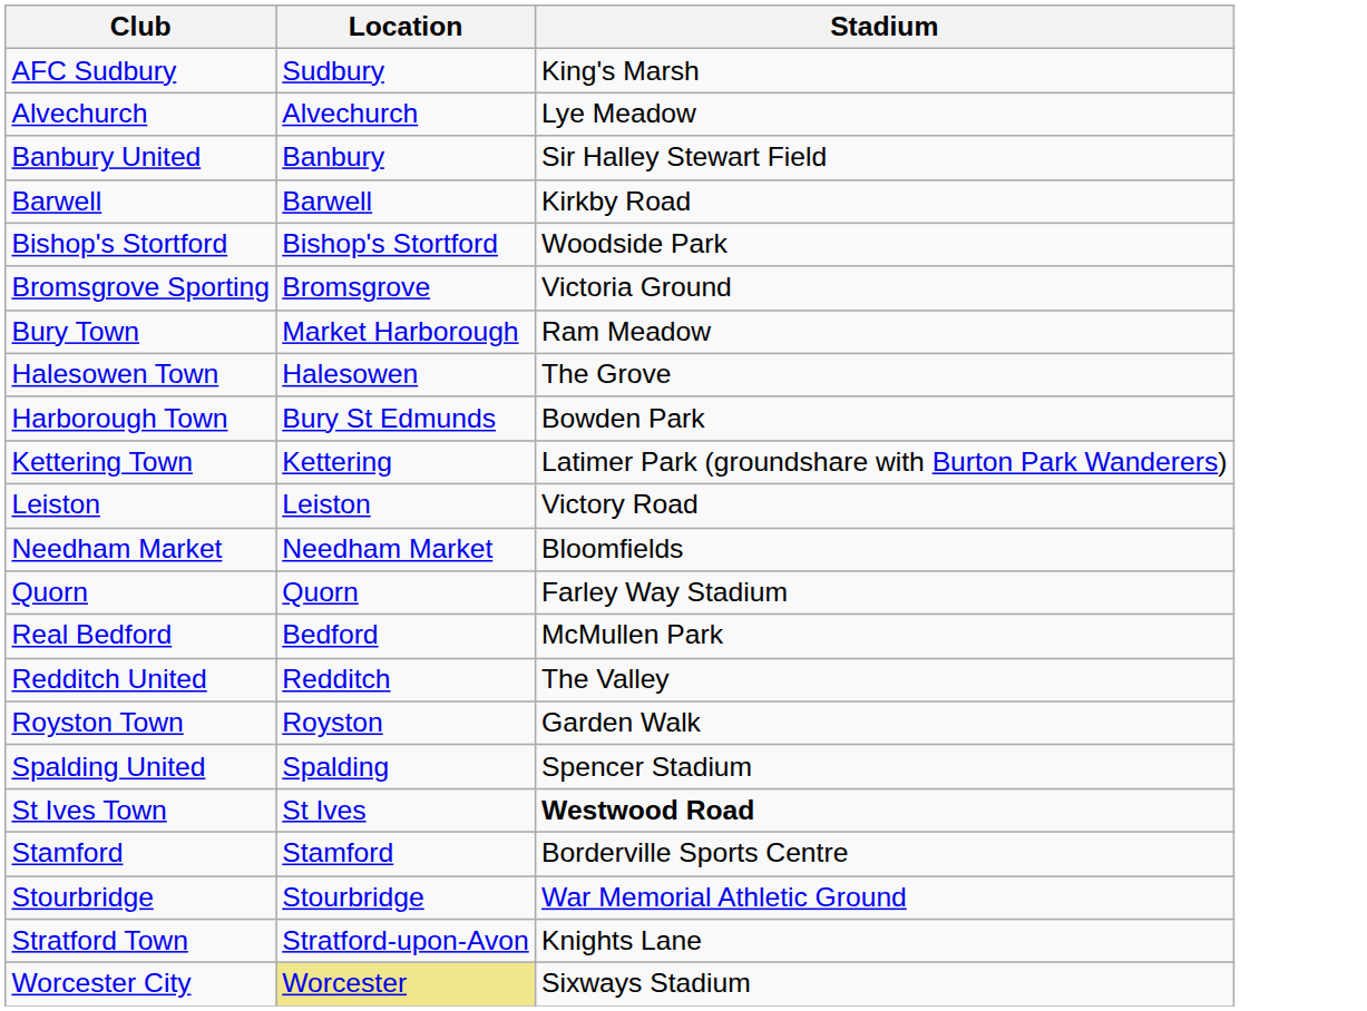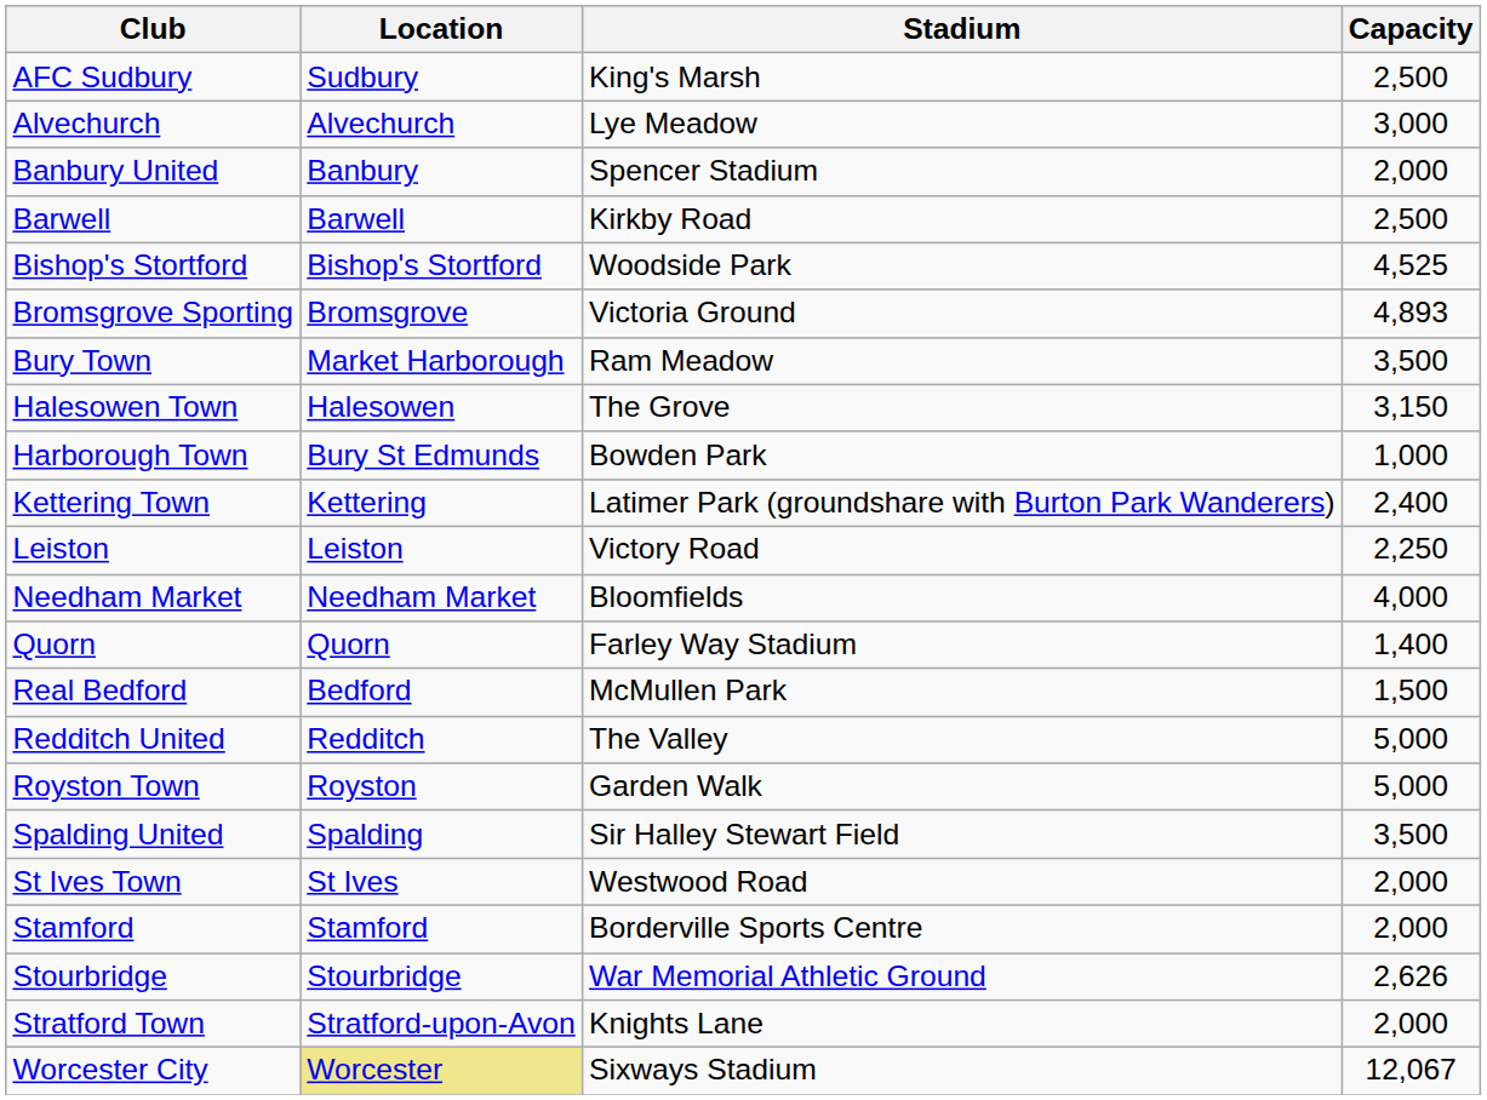+ column: Capacity | 2,500 | 3,000 | 2,000 | 2,500 | 4,525 | 4,893 | 3,500 | 3,150 | 1,000 | 2,400 | 2,250 | 4,000 | 1,400 | 1,500 | 5,000 | 5,000 | 3,500 | 2,000 | 2,000 | 2,626 | 2,000 | 12,067
Banbury United | Stadium: Sir Halley Stewart Field -> Spencer Stadium
Spalding United | Stadium: Spencer Stadium -> Sir Halley Stewart Field
St Ives Town | Stadium: bold -> normal
